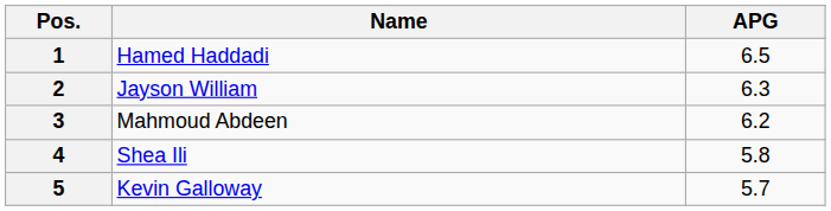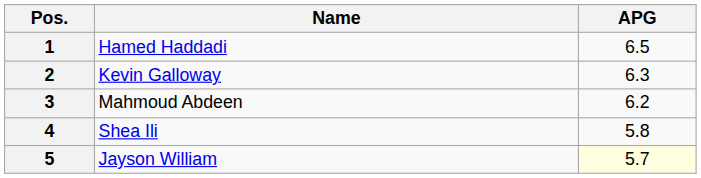2 | Name: Jayson William -> Kevin Galloway
5 | Name: Kevin Galloway -> Jayson William
5 | APG: no background -> lightyellow background
